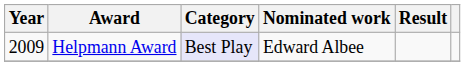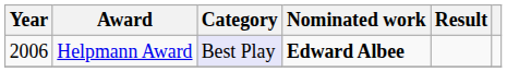Helpmann Award | Year: 2009 -> 2006
Helpmann Award | Nominated work: normal -> bold
